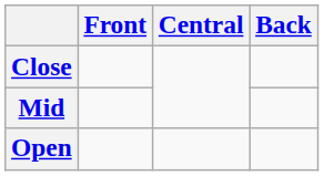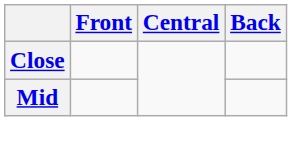- row: Open
